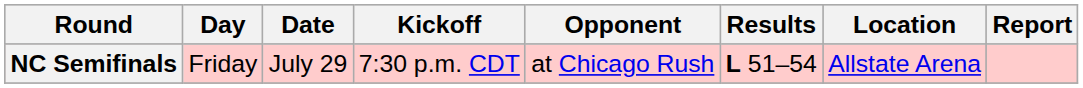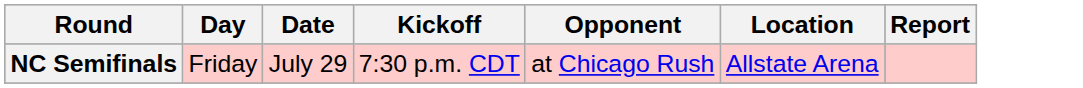- column: Results | L 51–54
